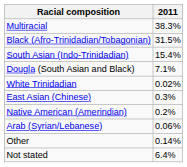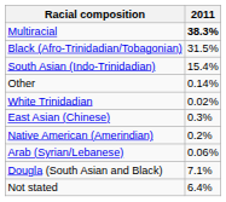Multiracial | 2011: normal -> bold
rows swapped: Dougla (South Asian and Black) <-> Other
